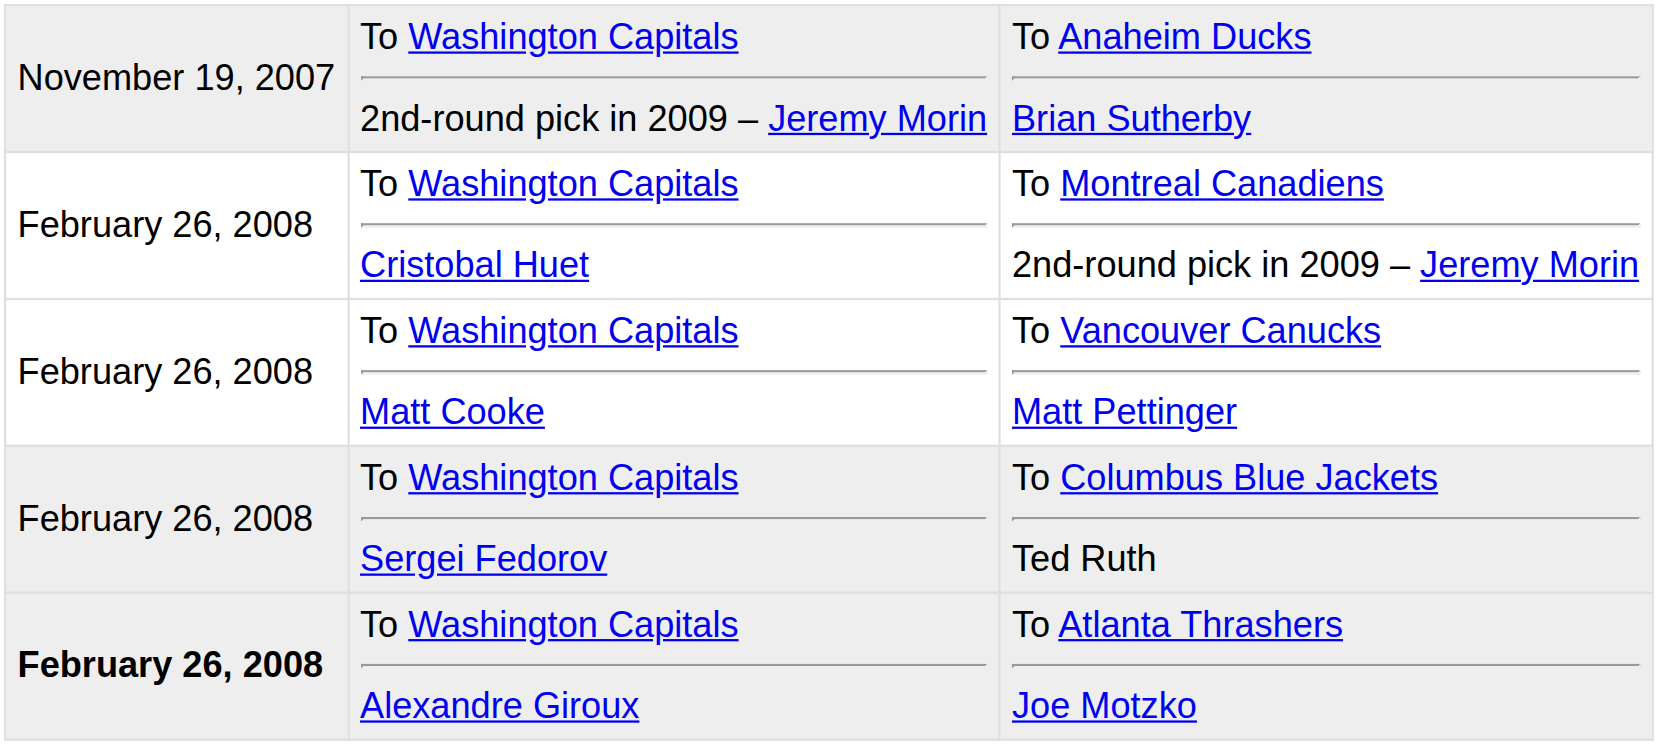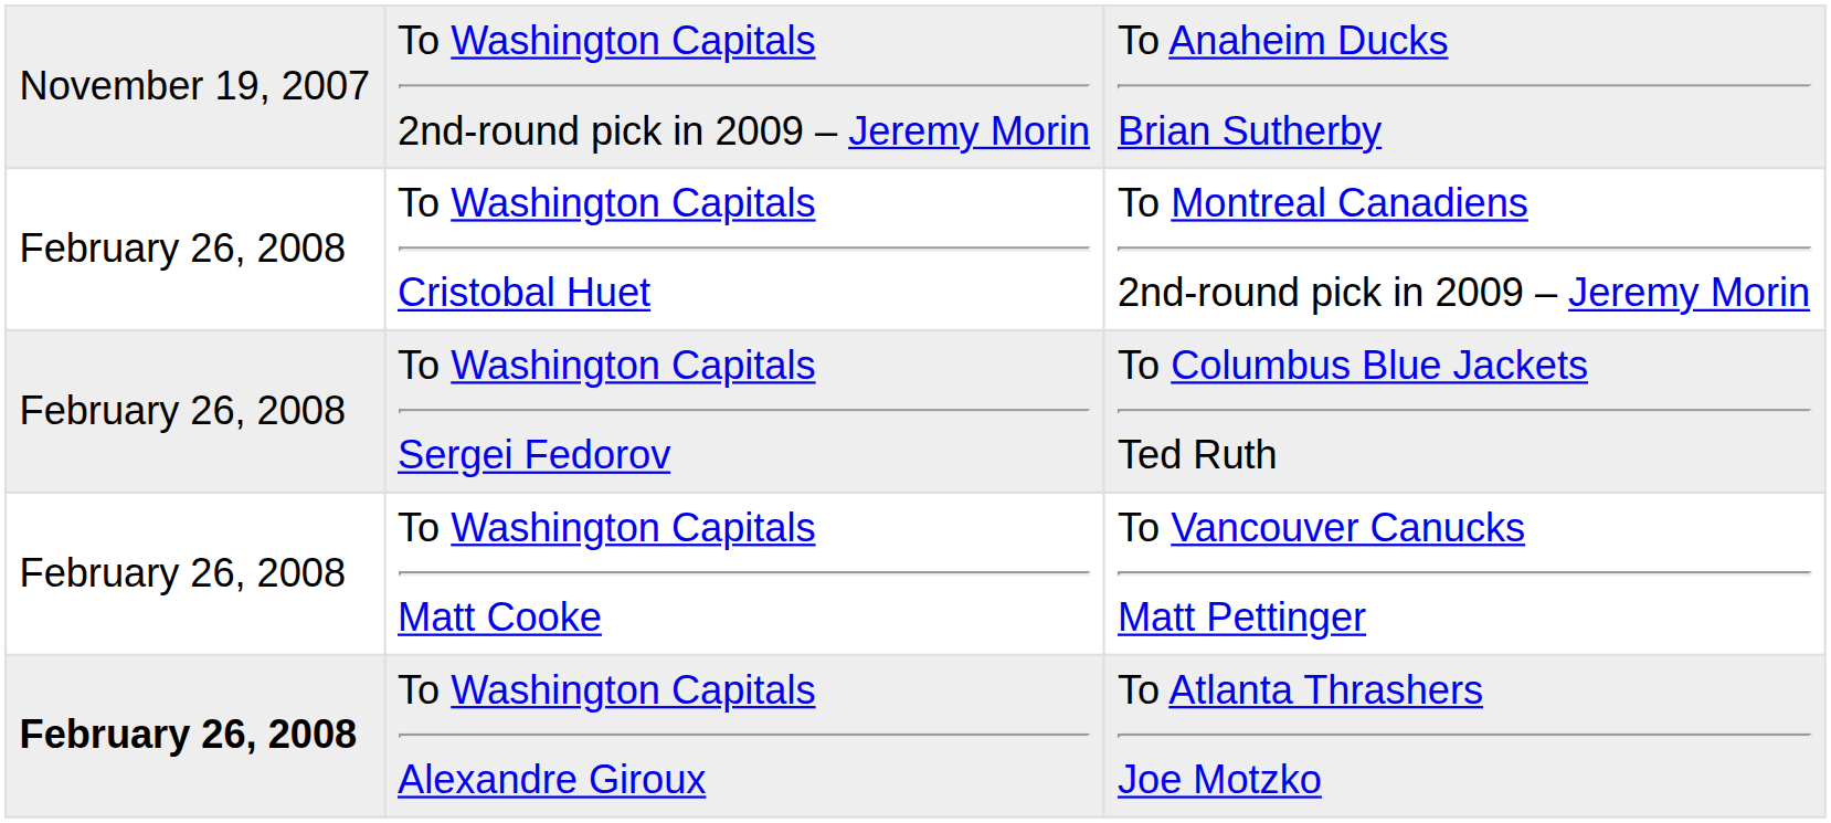rows swapped: To Washington Capitals Sergei Fedorov <-> To Washington Capitals Matt Cooke
